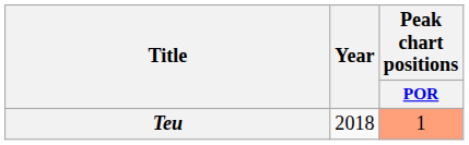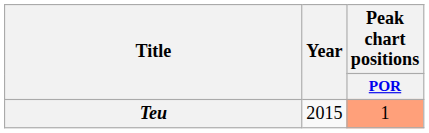Teu | Year: 2018 -> 2015
